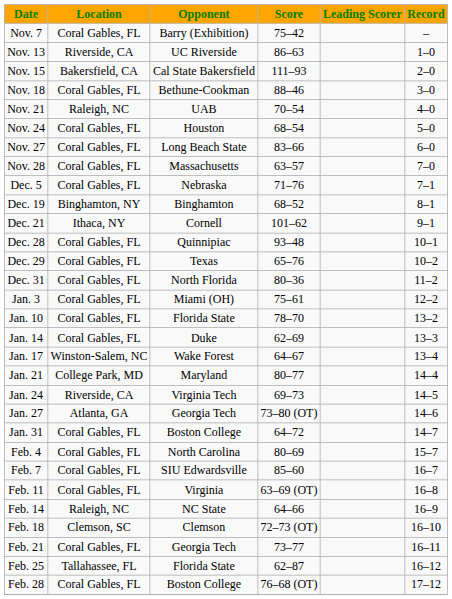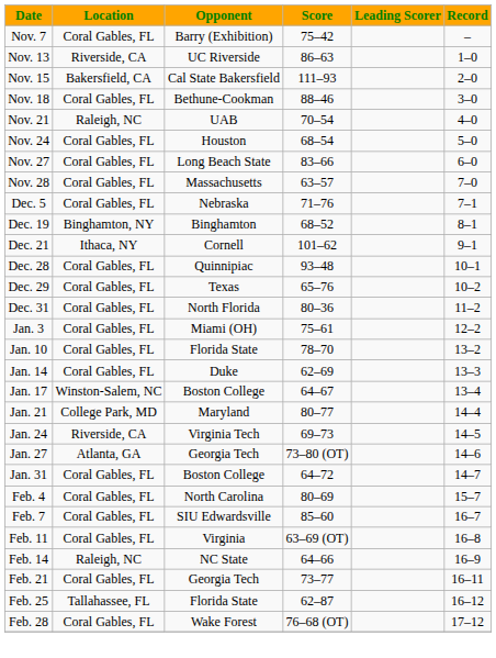Jan. 17 | Opponent: Wake Forest -> Boston College
- row: Feb. 18 | Clemson, SC | Clemson | 72–73 (OT) | 16–10
Feb. 28 | Opponent: Boston College -> Wake Forest
